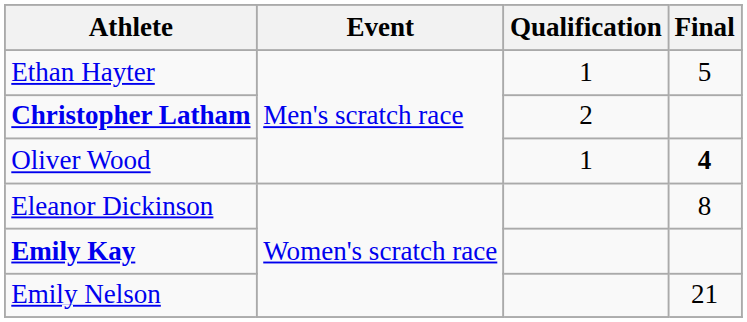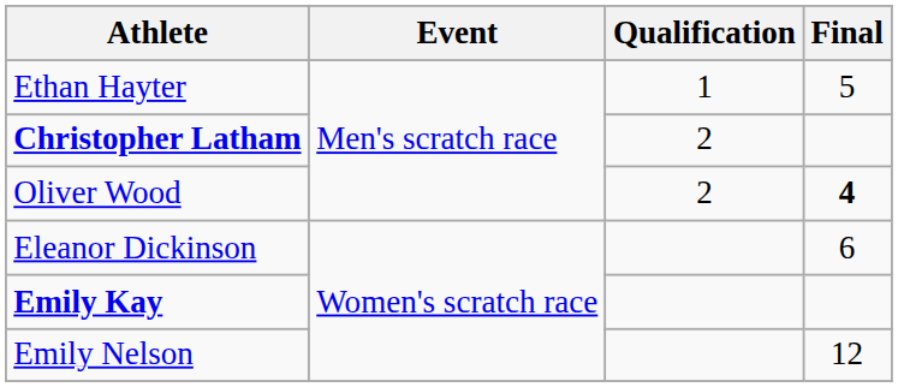Oliver Wood | Qualification: 1 -> 2
Eleanor Dickinson | Final: 8 -> 6
Emily Nelson | Final: 21 -> 12
